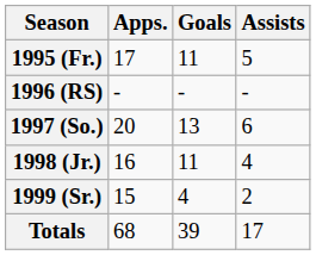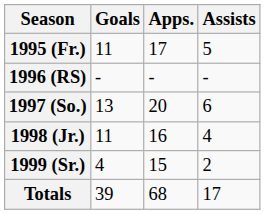columns swapped: Apps. <-> Goals
